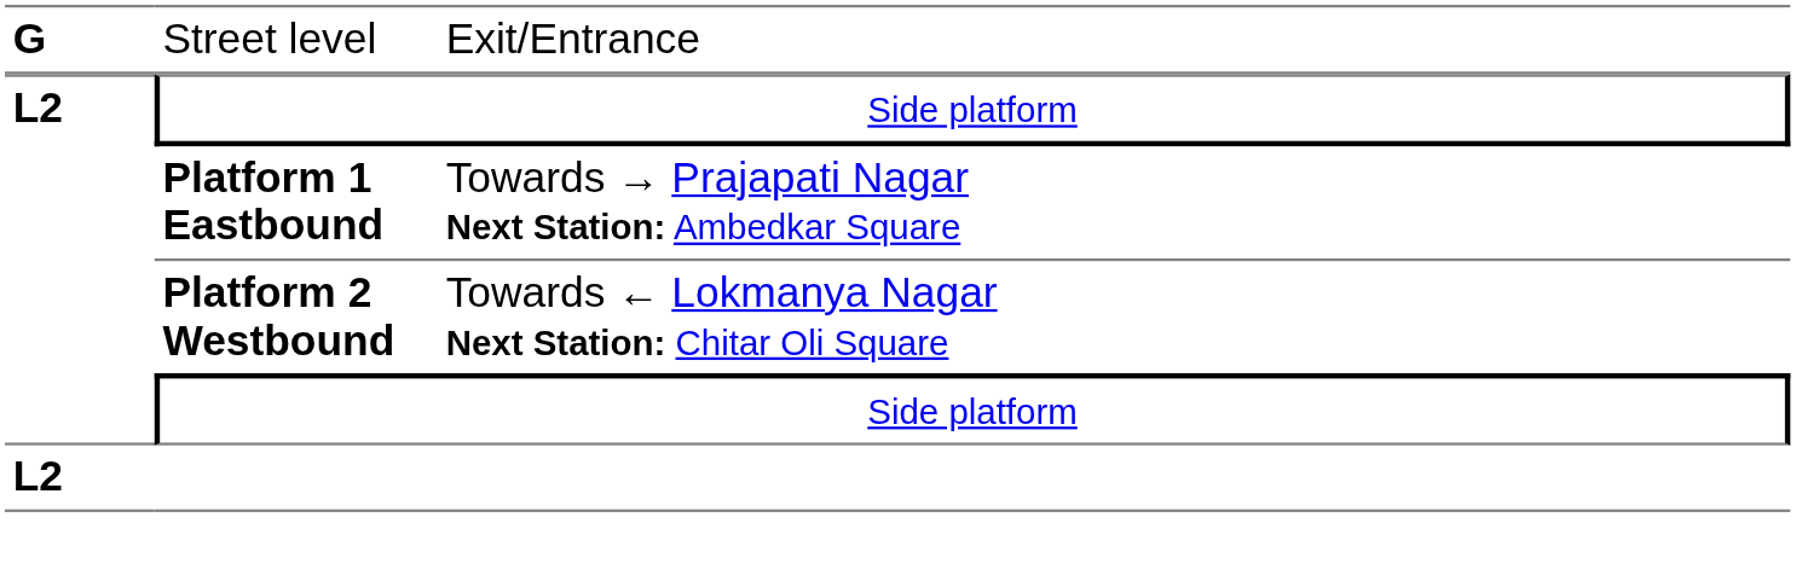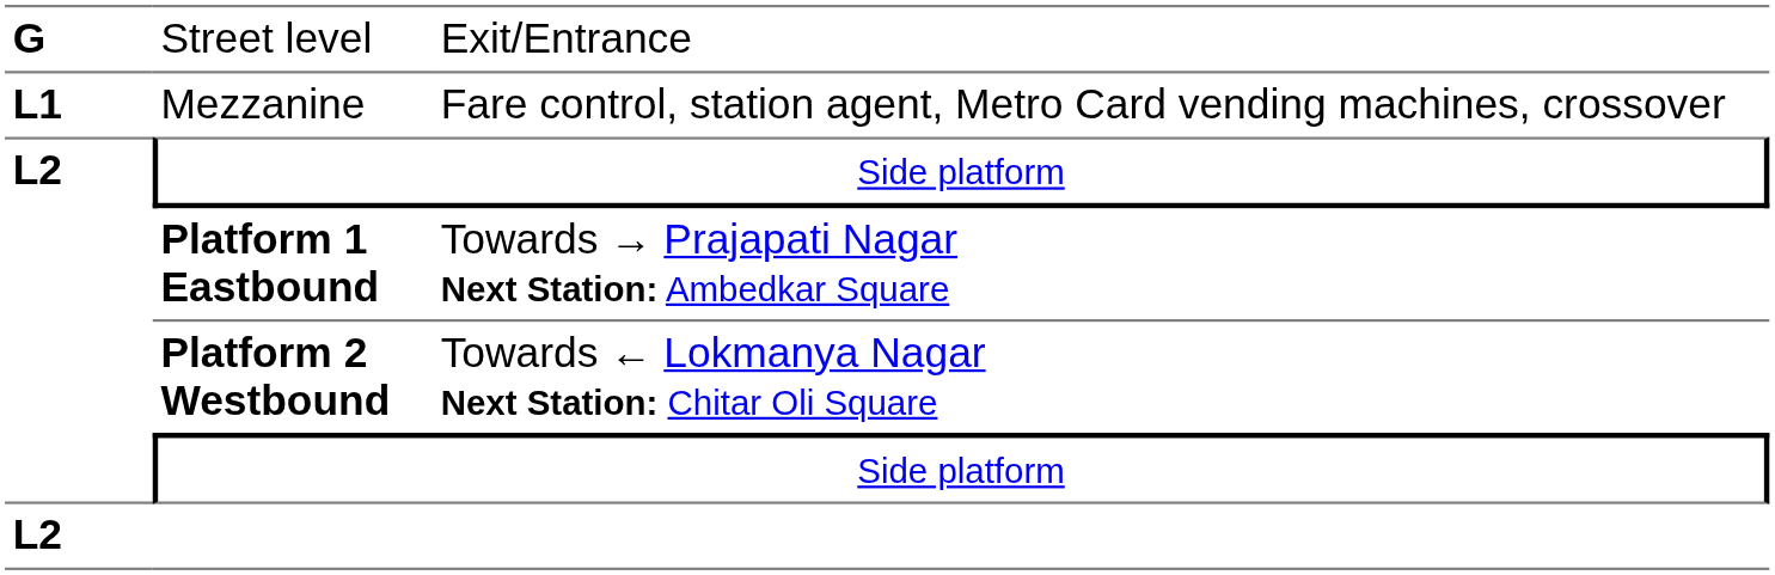+ row: L1 | Mezzanine | Fare control, station agent, Metro Card vending machines, crossover
